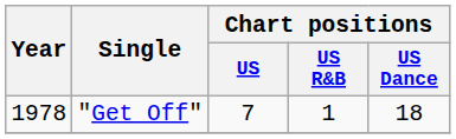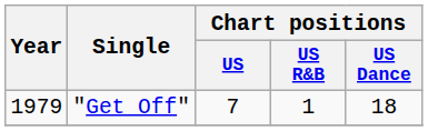"Get Off" | Year: 1978 -> 1979
